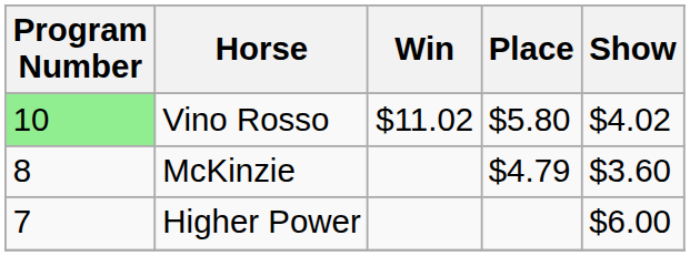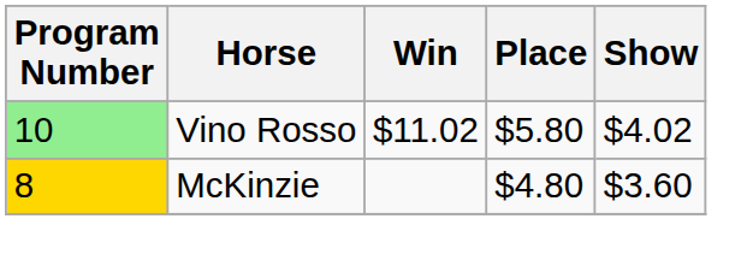McKinzie | Program Number: no background -> gold background
McKinzie | Place: $4.79 -> $4.80
- row: 7 | Higher Power | $6.00
